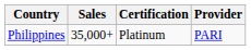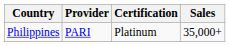columns swapped: Provider <-> Sales
